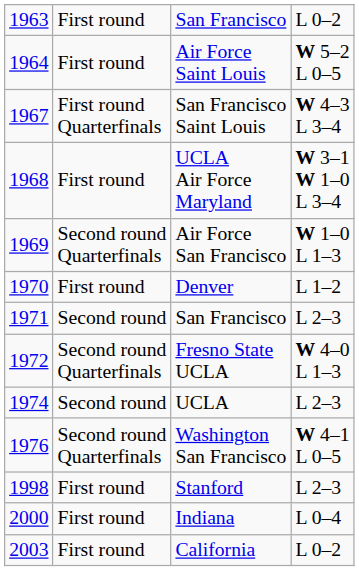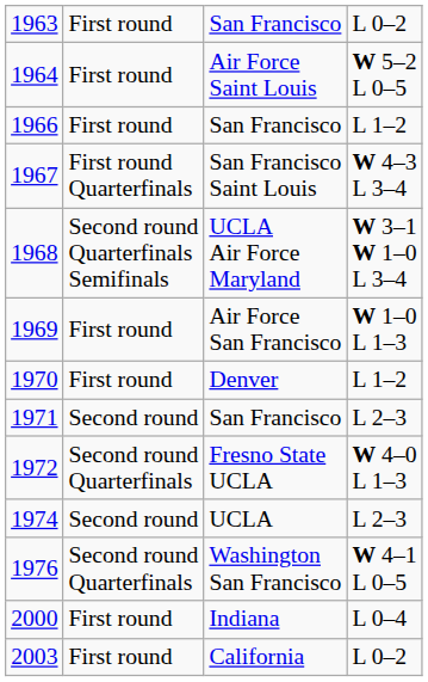+ row: 1966 | First round | San Francisco | L 1–2
UCLA Air Force Maryland | column 2: First round -> Second round Quarterfinals Semifinals
Air Force San Francisco | column 2: Second round Quarterfinals -> First round
- row: 1998 | First round | Stanford | L 2–3
